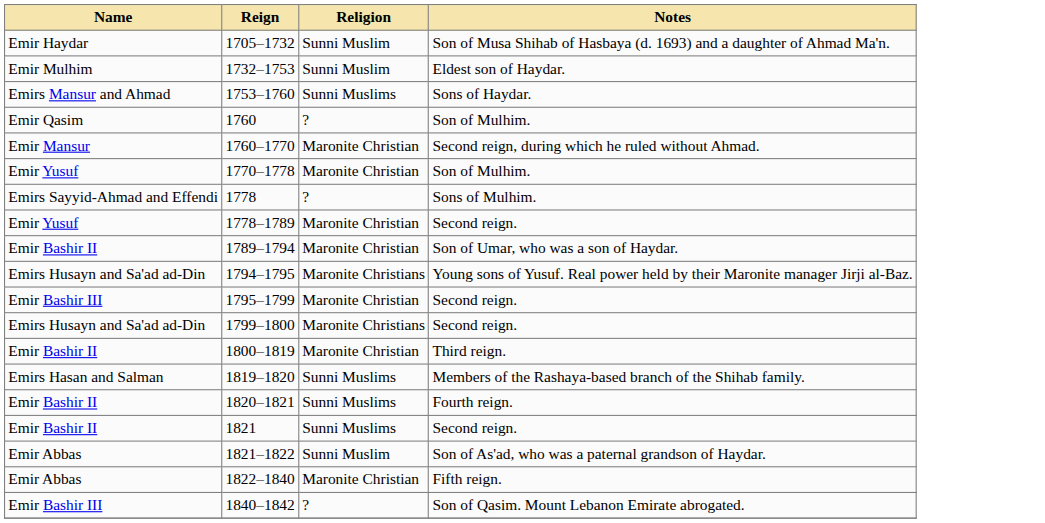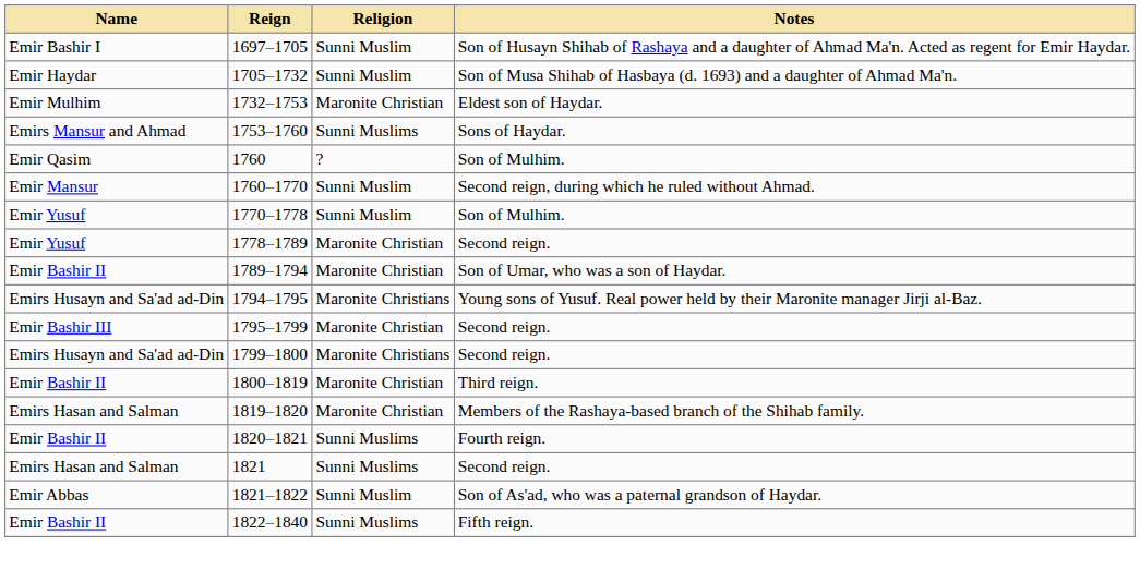+ row: Emir Bashir I | 1697–1705 | Sunni Muslim | Son of Husayn Shihab of Rashaya and a daughter of Ahmad Ma'n. Acted as regent for Emir Haydar.
1732–1753 | Religion: Sunni Muslim -> Maronite Christian
1760–1770 | Religion: Maronite Christian -> Sunni Muslim
1770–1778 | Religion: Maronite Christian -> Sunni Muslim
- row: Emirs Sayyid-Ahmad and Effendi | 1778 | ? | Sons of Mulhim.
1819–1820 | Religion: Sunni Muslims -> Maronite Christian
1821 | Name: Emir Bashir II -> Emirs Hasan and Salman
1822–1840 | Name: Emir Abbas -> Emir Bashir II
1822–1840 | Religion: Maronite Christian -> Sunni Muslims
- row: Emir Bashir III | 1840–1842 | ? | Son of Qasim. Mount Lebanon Emirate abrogated.
